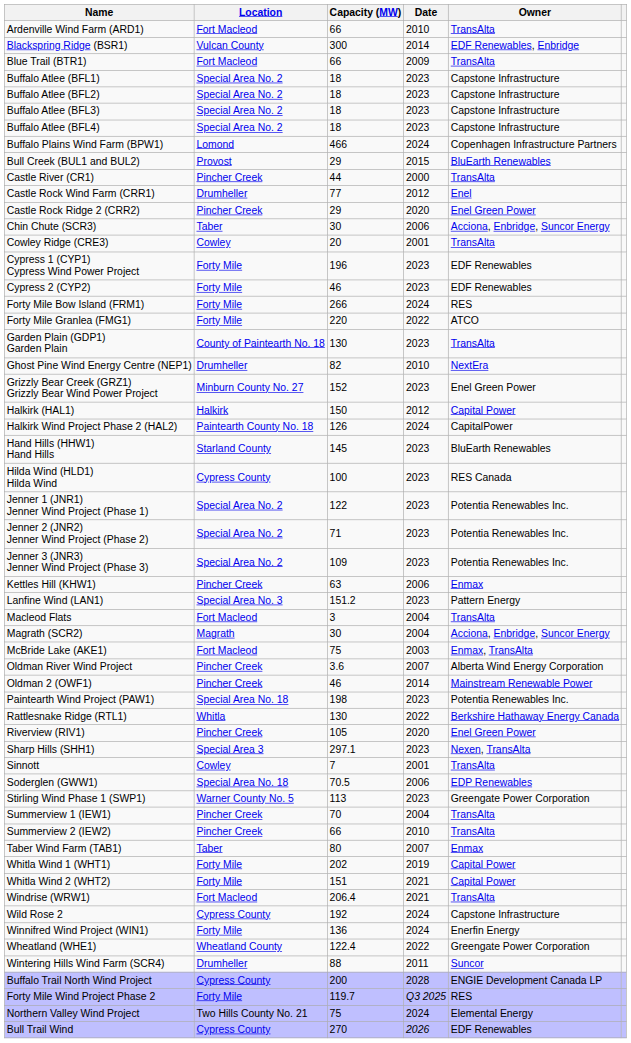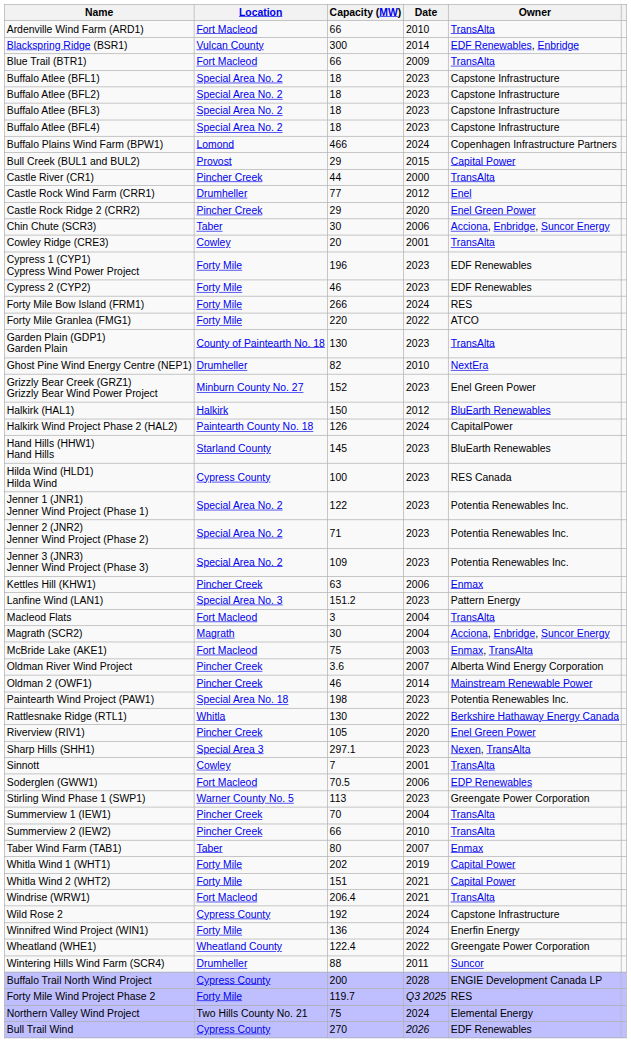Bull Creek (BUL1 and BUL2) | Owner: BluEarth Renewables -> Capital Power
Halkirk (HAL1) | Owner: Capital Power -> BluEarth Renewables
Soderglen (GWW1) | Location: Special Area No. 18 -> Fort Macleod
